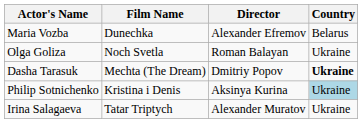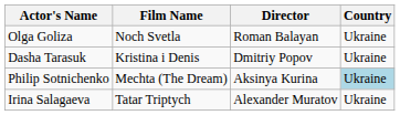- row: Maria Vozba | Dunechka | Alexander Efremov | Belarus
Dasha Tarasuk | Film Name: Mechta (The Dream) -> Kristina i Denis
Dasha Tarasuk | Country: bold -> normal
Philip Sotnichenko | Film Name: Kristina i Denis -> Mechta (The Dream)
